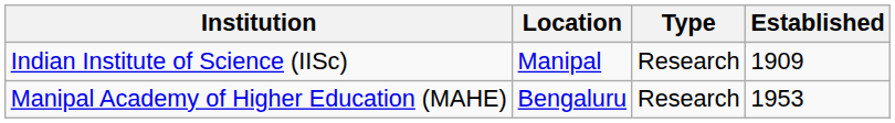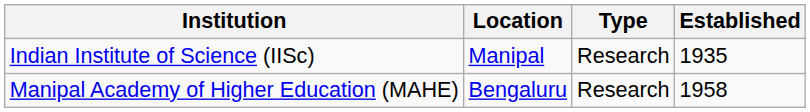Indian Institute of Science (IISc) | Established: 1909 -> 1935
Manipal Academy of Higher Education (MAHE) | Established: 1953 -> 1958
